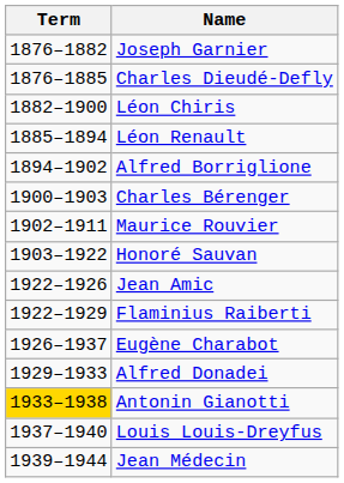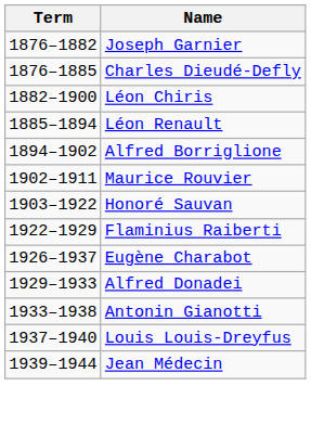- row: 1900–1903 | Charles Bérenger
- row: 1922–1926 | Jean Amic
Antonin Gianotti | Term: gold background -> no background
